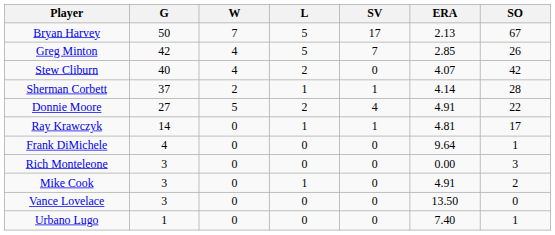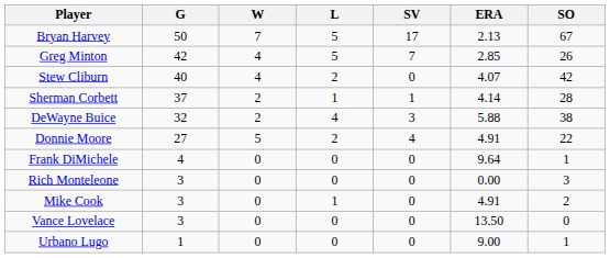+ row: DeWayne Buice | 32 | 2 | 4 | 3 | 5.88 | 38
- row: Ray Krawczyk | 14 | 0 | 1 | 1 | 4.81 | 17
Urbano Lugo | ERA: 7.40 -> 9.00
